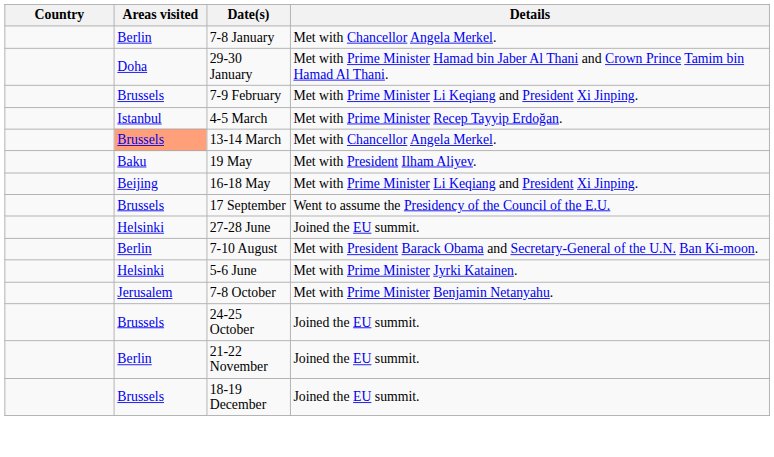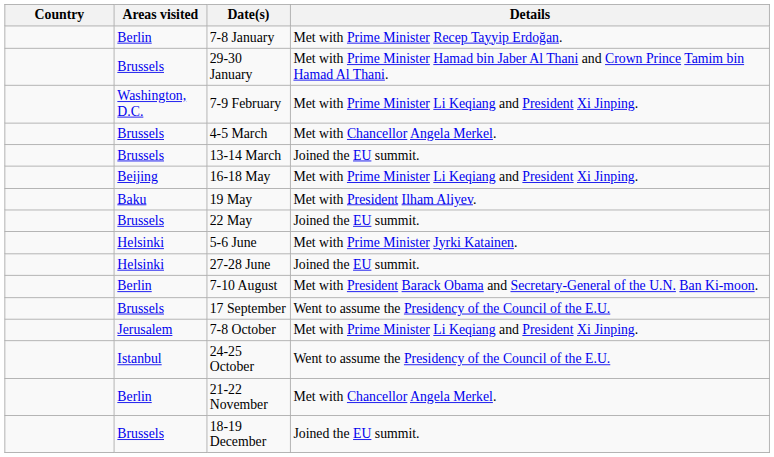7-8 January | Details: Met with Chancellor Angela Merkel. -> Met with Prime Minister Recep Tayyip Erdoğan.
29-30 January | Areas visited: Doha -> Brussels
7-9 February | Areas visited: Brussels -> Washington, D.C.
4-5 March | Areas visited: Istanbul -> Brussels
4-5 March | Details: Met with Prime Minister Recep Tayyip Erdoğan. -> Met with Chancellor Angela Merkel.
13-14 March | Areas visited: lightsalmon background -> no background
13-14 March | Details: Met with Chancellor Angela Merkel. -> Joined the EU summit.
rows swapped: 16-18 May <-> 19 May
+ row: Brussels | 22 May | Joined the EU summit.
rows swapped: 5-6 June <-> 17 September
7-8 October | Details: Met with Prime Minister Benjamin Netanyahu. -> Met with Prime Minister Li Keqiang and President Xi Jinping.
24-25 October | Areas visited: Brussels -> Istanbul
24-25 October | Details: Joined the EU summit. -> Went to assume the Presidency of the Council of the E.U.
21-22 November | Details: Joined the EU summit. -> Met with Chancellor Angela Merkel.
